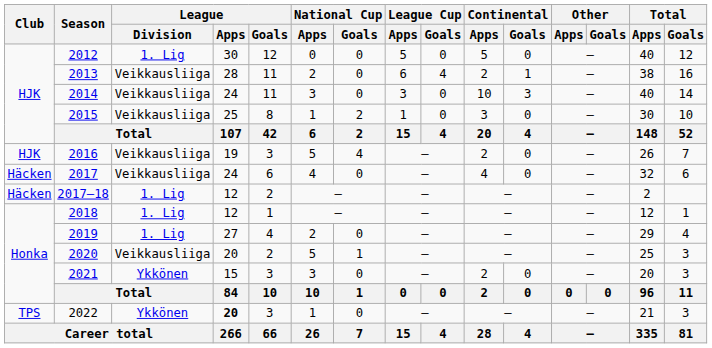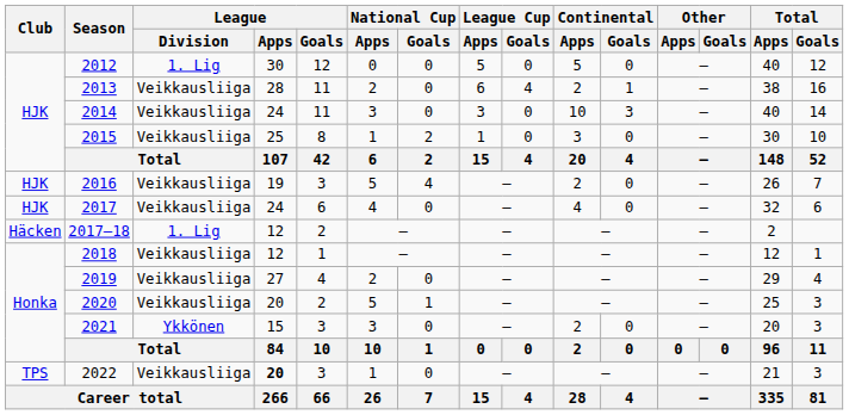2017 | Club: Häcken -> HJK
2018 | League / Division: 1. Lig -> Veikkausliiga
2019 | League / Division: 1. Lig -> Veikkausliiga
2022 | League / Division: Ykkönen -> Veikkausliiga
